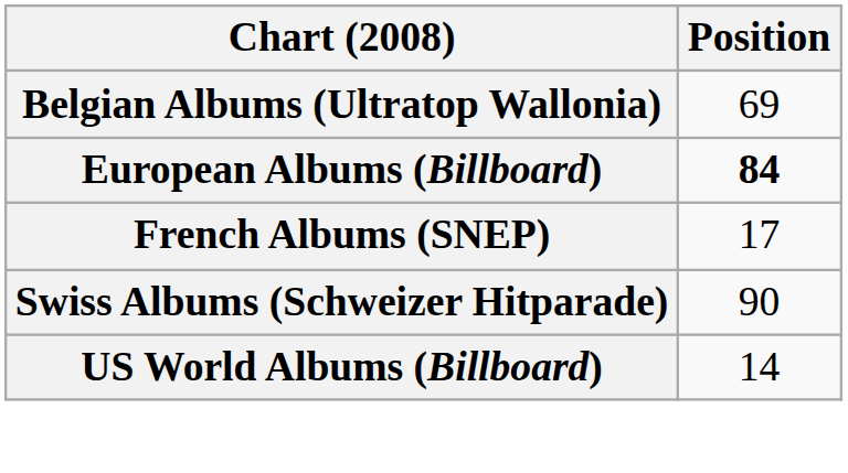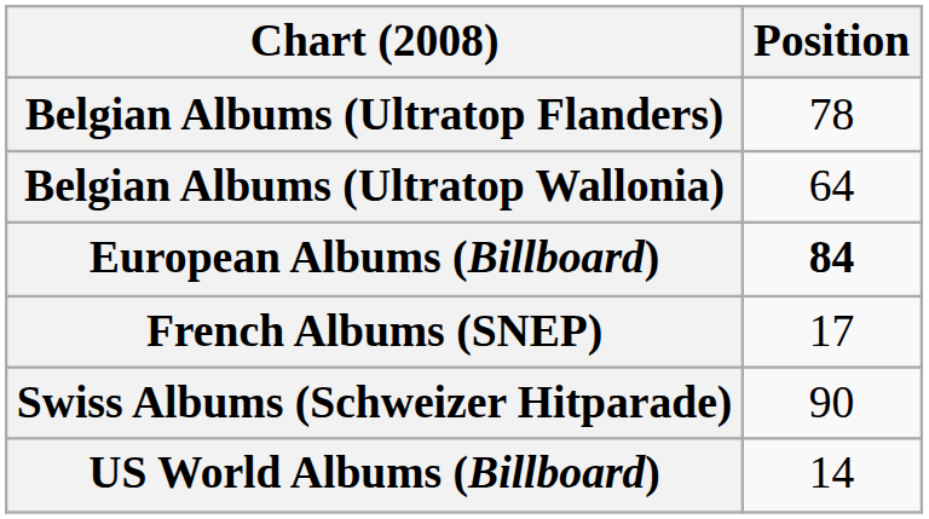+ row: Belgian Albums (Ultratop Flanders) | 78
Belgian Albums (Ultratop Wallonia) | Position: 69 -> 64
